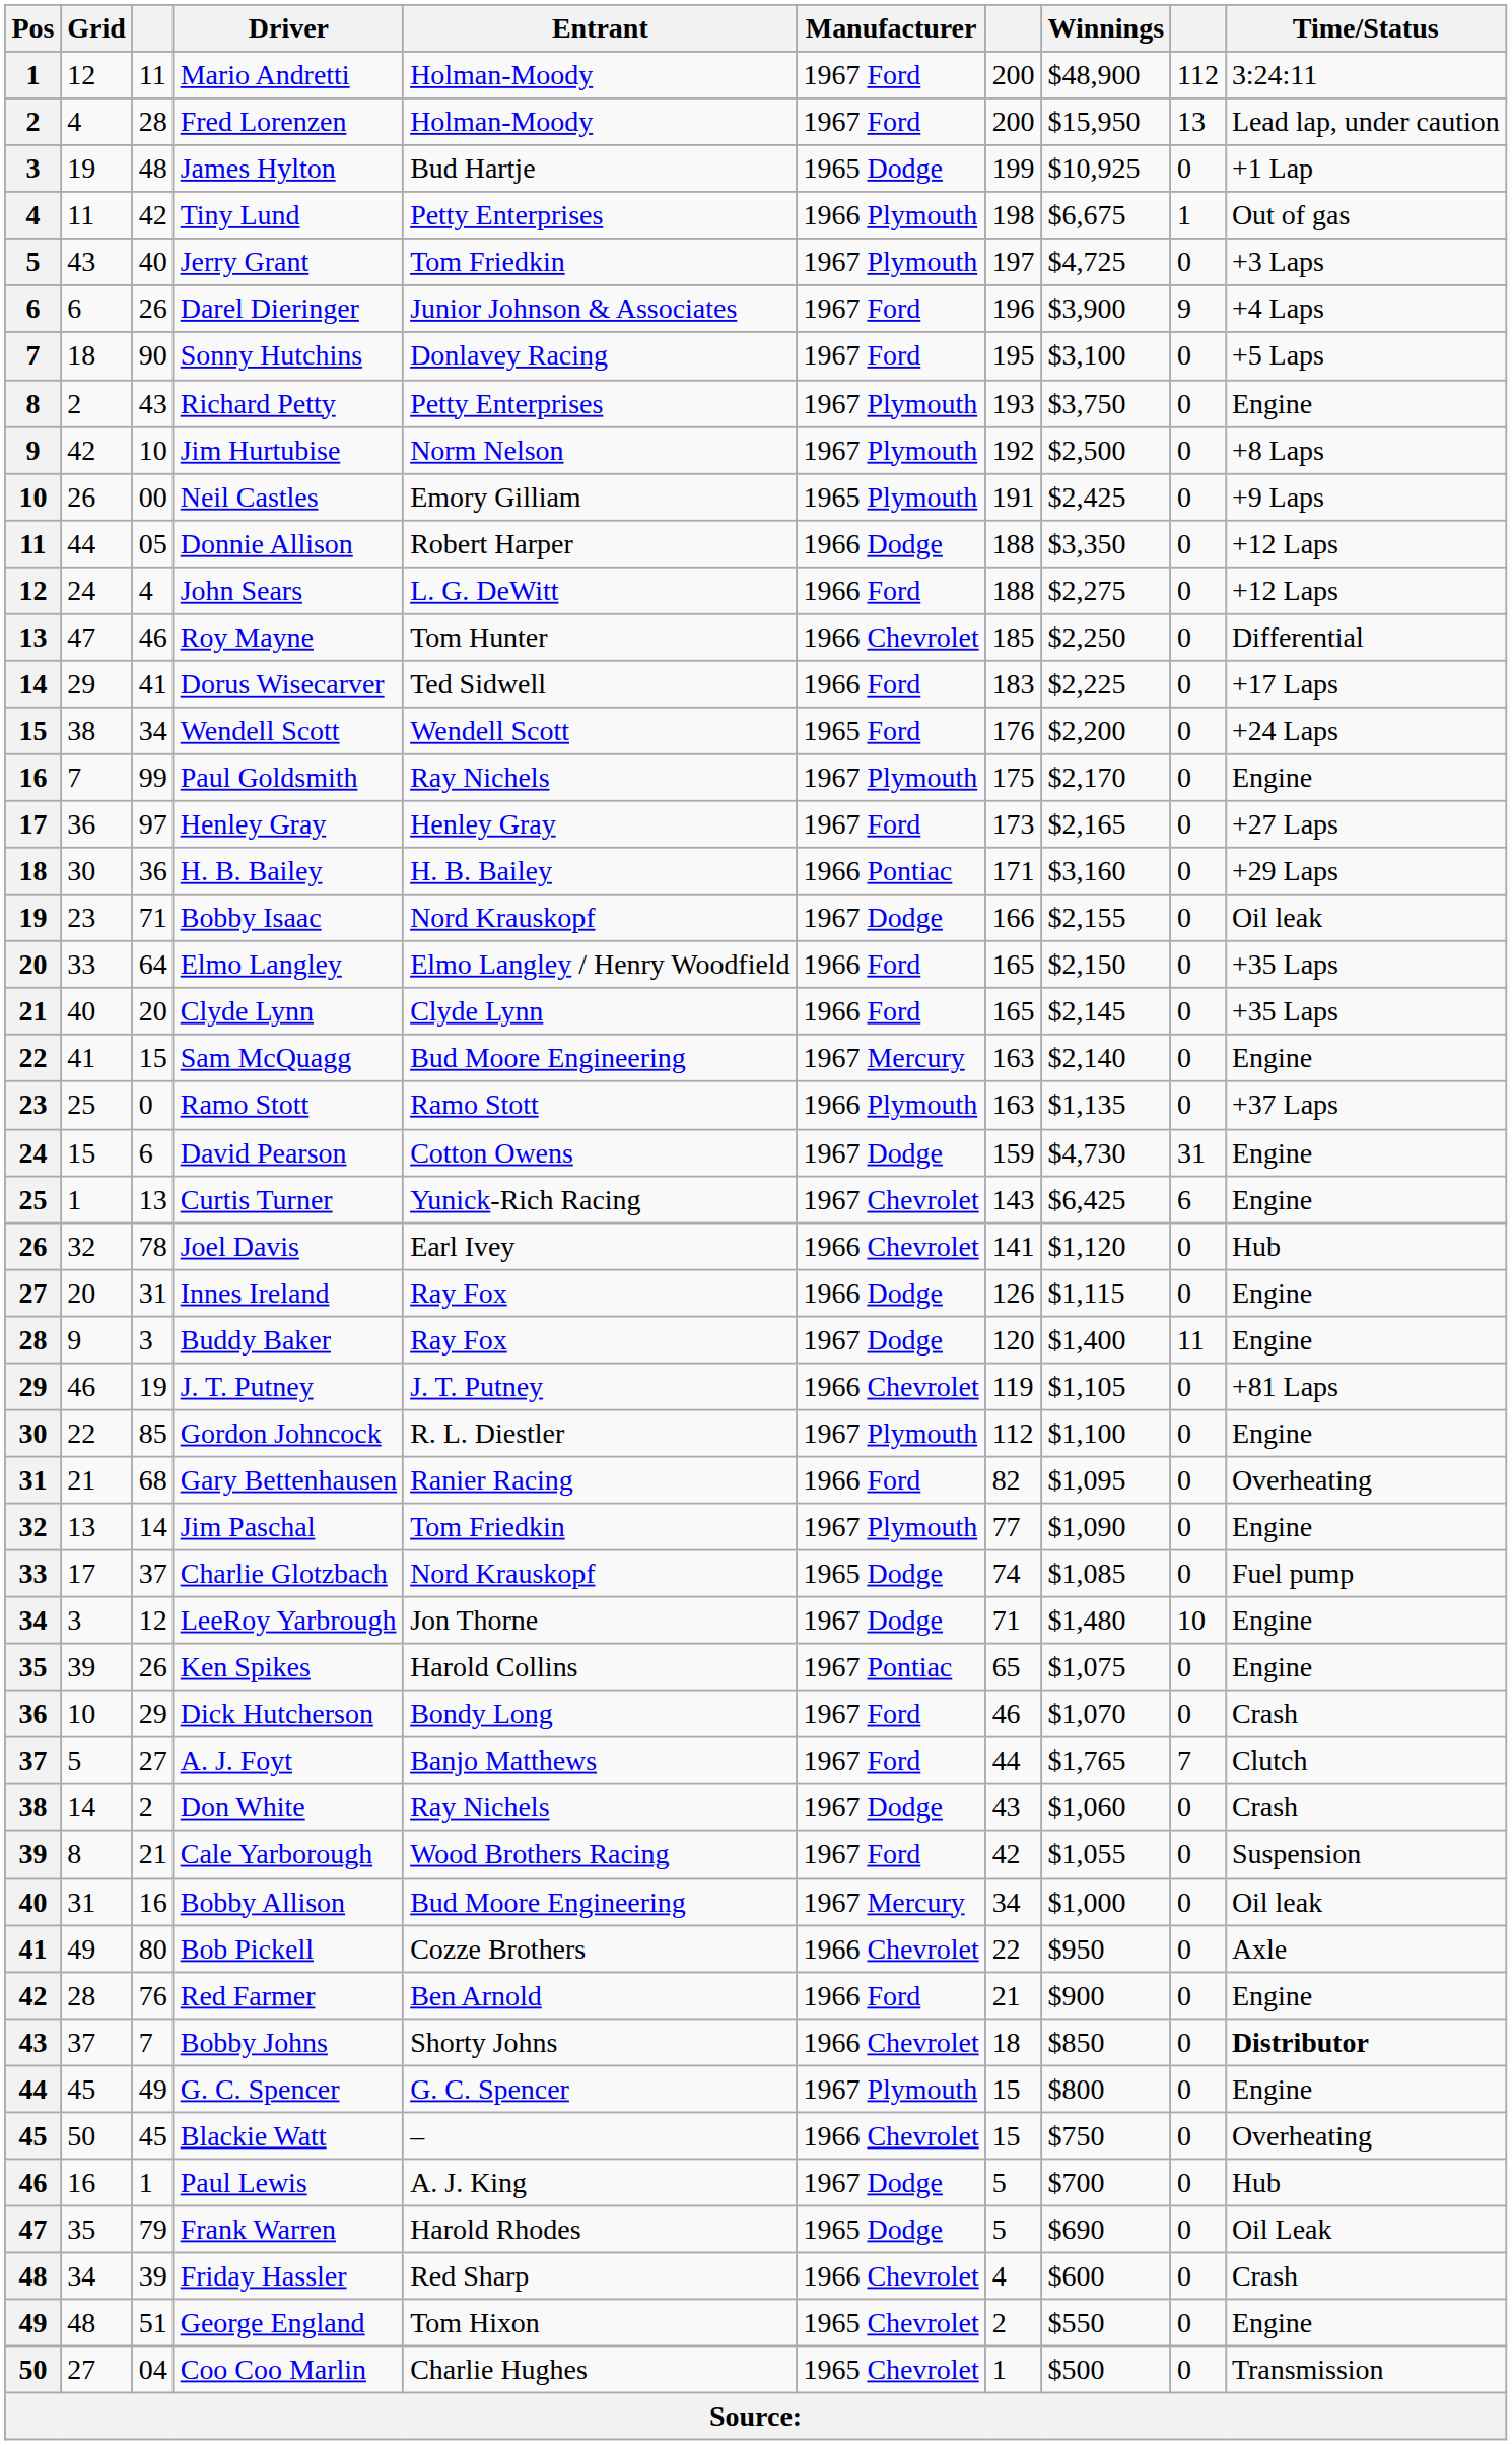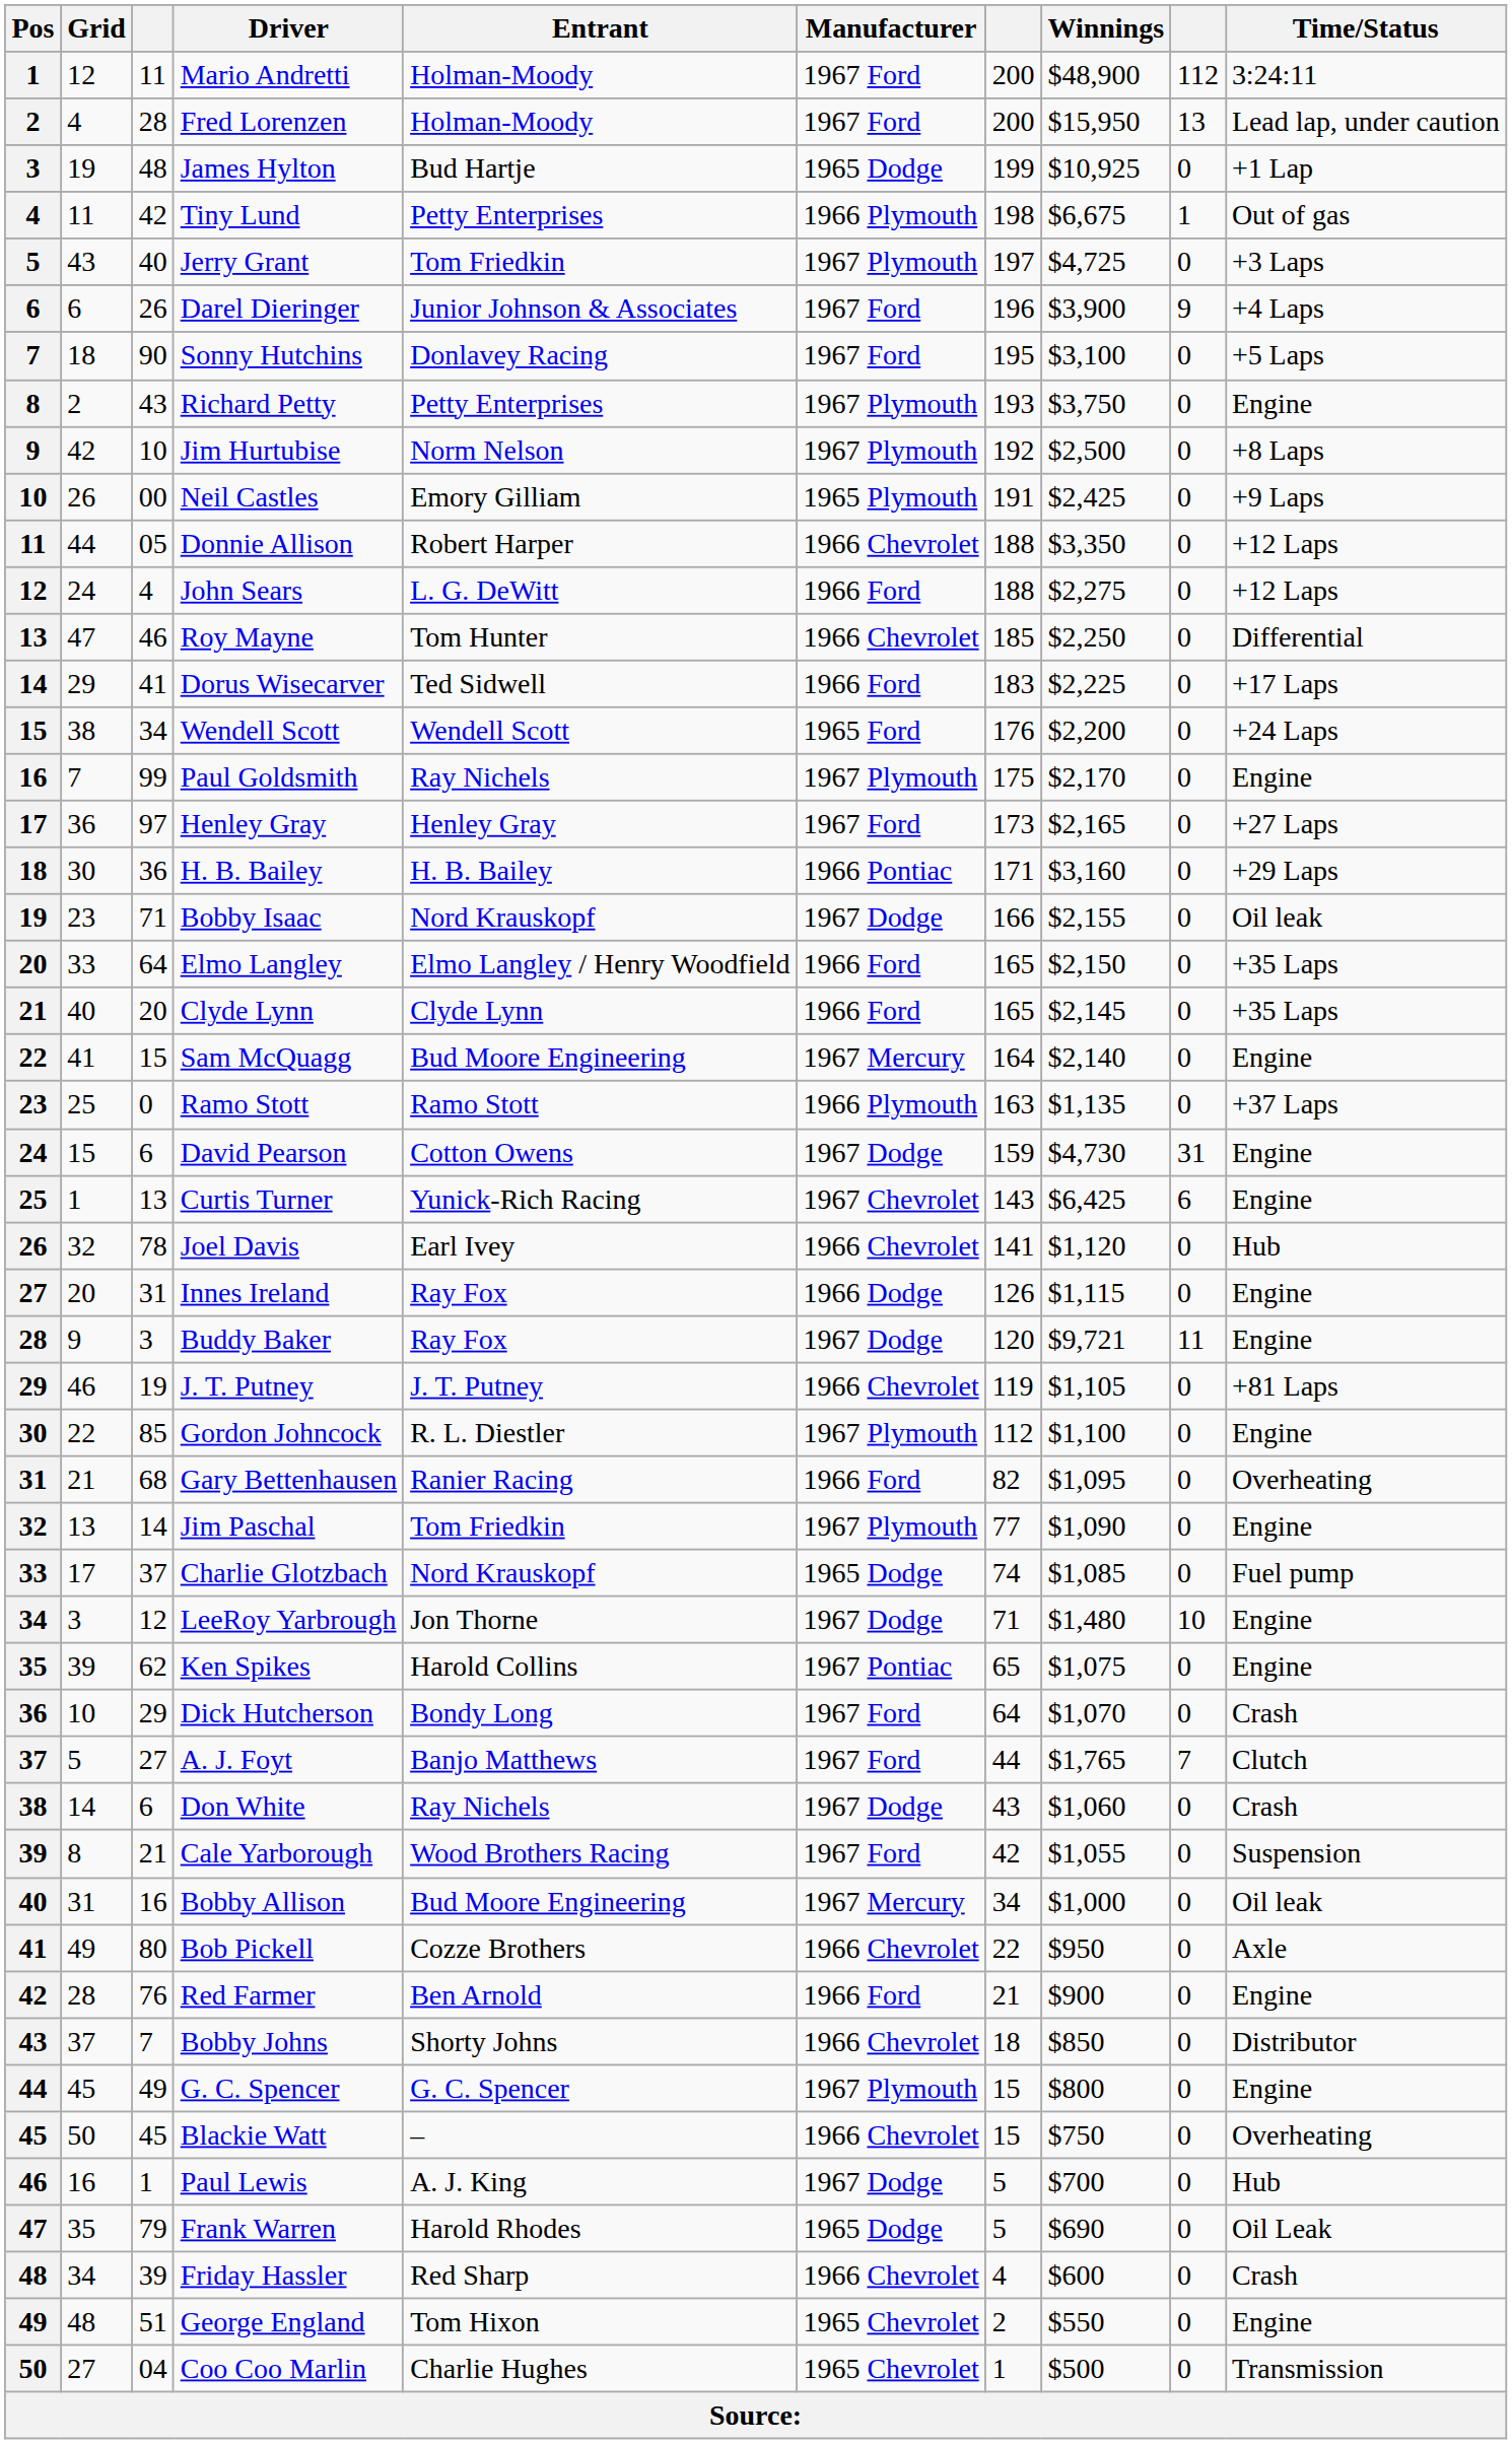Donnie Allison | Manufacturer: 1966 Dodge -> 1966 Chevrolet
Sam McQuagg | column 7: 163 -> 164
Buddy Baker | Winnings: $1,400 -> $9,721
Ken Spikes | column 3: 26 -> 62
Dick Hutcherson | column 7: 46 -> 64
Don White | column 3: 2 -> 6
Bobby Johns | Time/Status: bold -> normal
